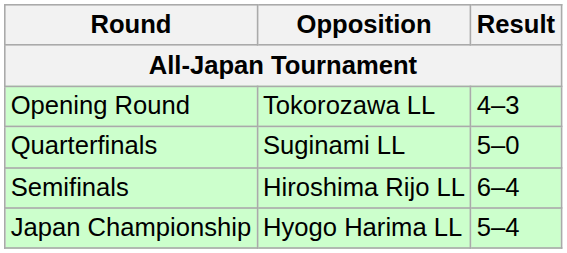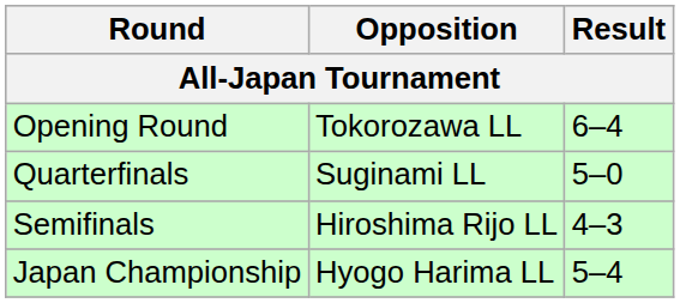Opening Round | Result: 4–3 -> 6–4
Semifinals | Result: 6–4 -> 4–3
